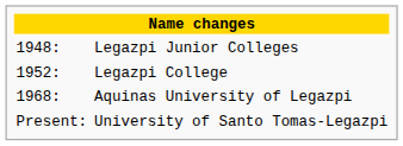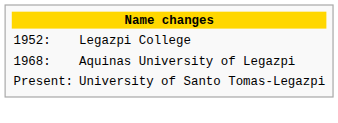- row: 1948: | Legazpi Junior Colleges
